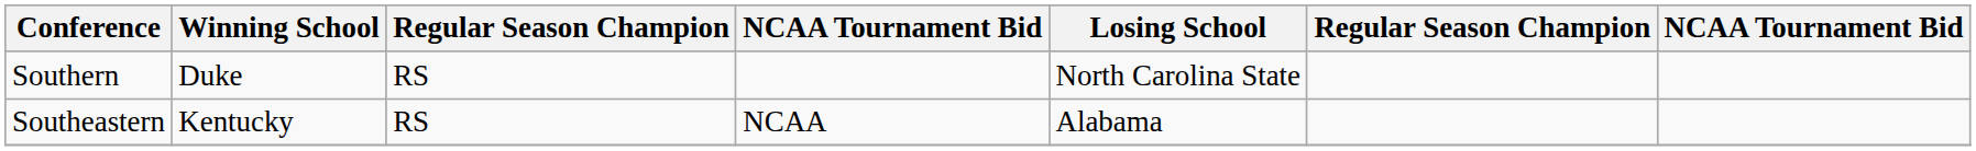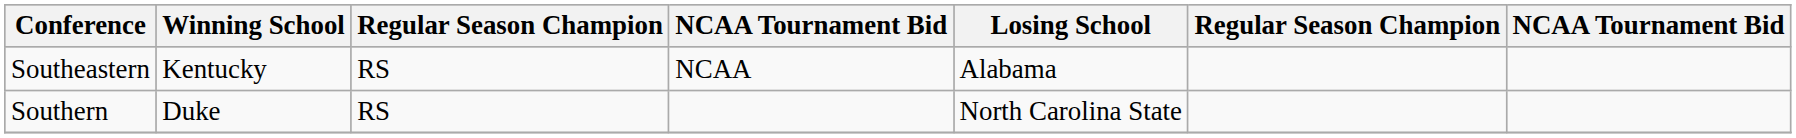rows swapped: Southeastern <-> Southern
